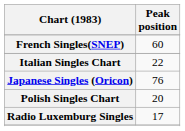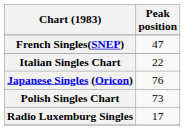French Singles(SNEP) | Peak position: 60 -> 47
Polish Singles Chart | Peak position: 20 -> 73
